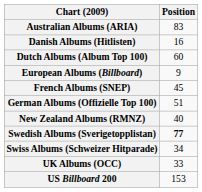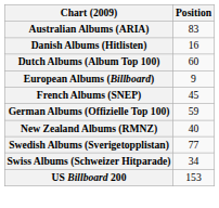German Albums (Offizielle Top 100) | Position: 51 -> 59
Swedish Albums (Sverigetopplistan) | Position: bold -> normal
- row: UK Albums (OCC) | 33
